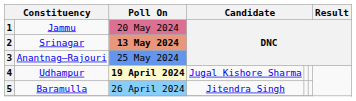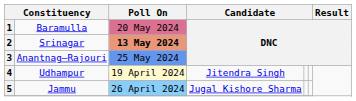1 | column 2: Jammu -> Baramulla
4 | Poll On: bold -> normal
4 | column 4: Jugal Kishore Sharma -> Jitendra Singh
5 | column 2: Baramulla -> Jammu
5 | column 4: Jitendra Singh -> Jugal Kishore Sharma
